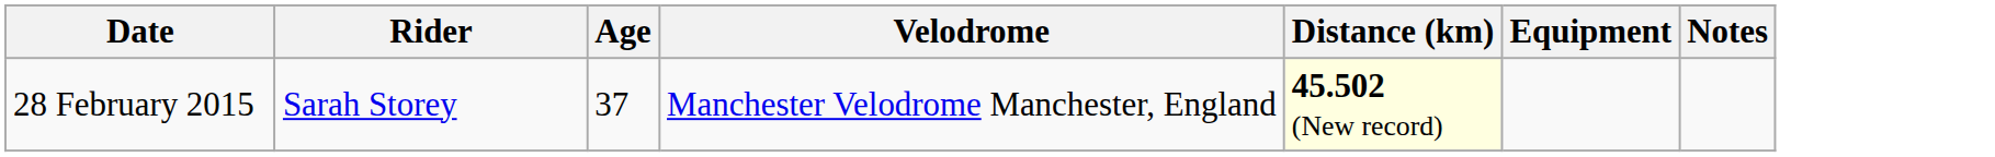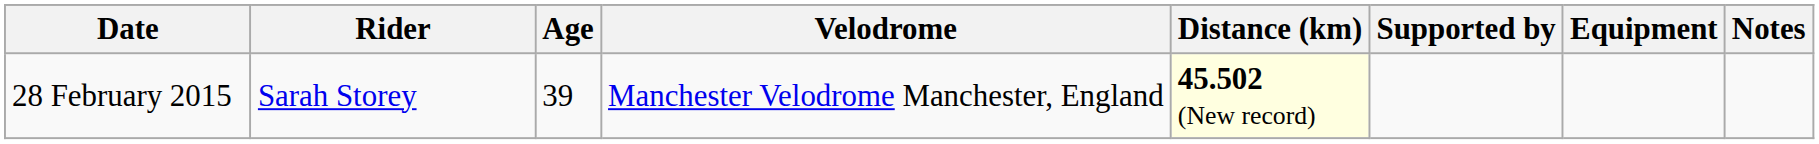+ column: Supported by
28 February 2015 | Age: 37 -> 39
